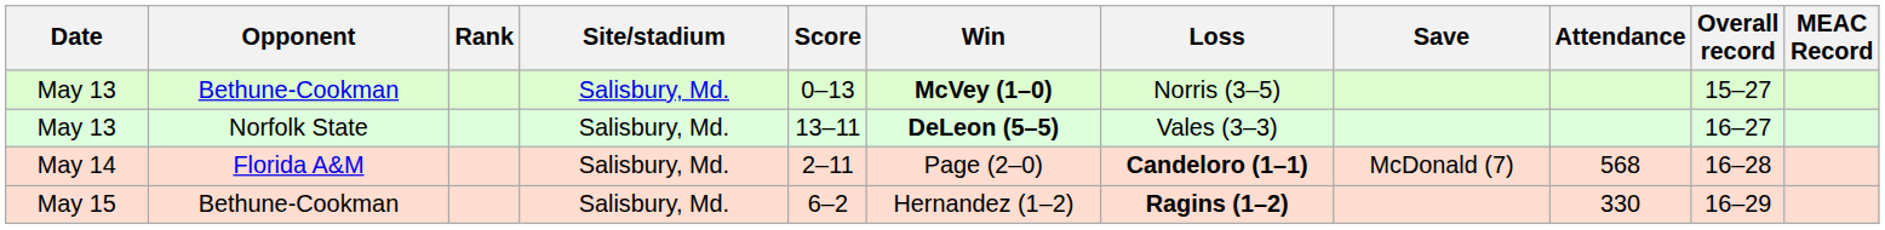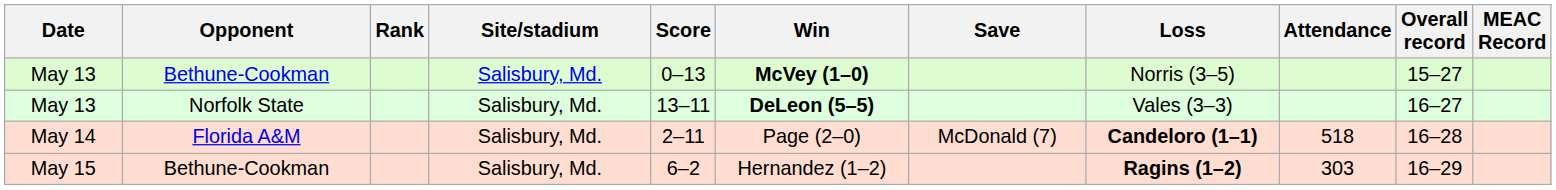columns swapped: Loss <-> Save
May 14 | Attendance: 568 -> 518
May 15 | Attendance: 330 -> 303
